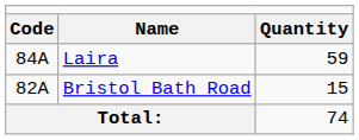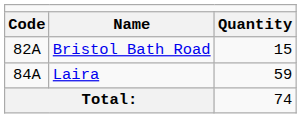rows swapped: Bristol Bath Road <-> Laira
